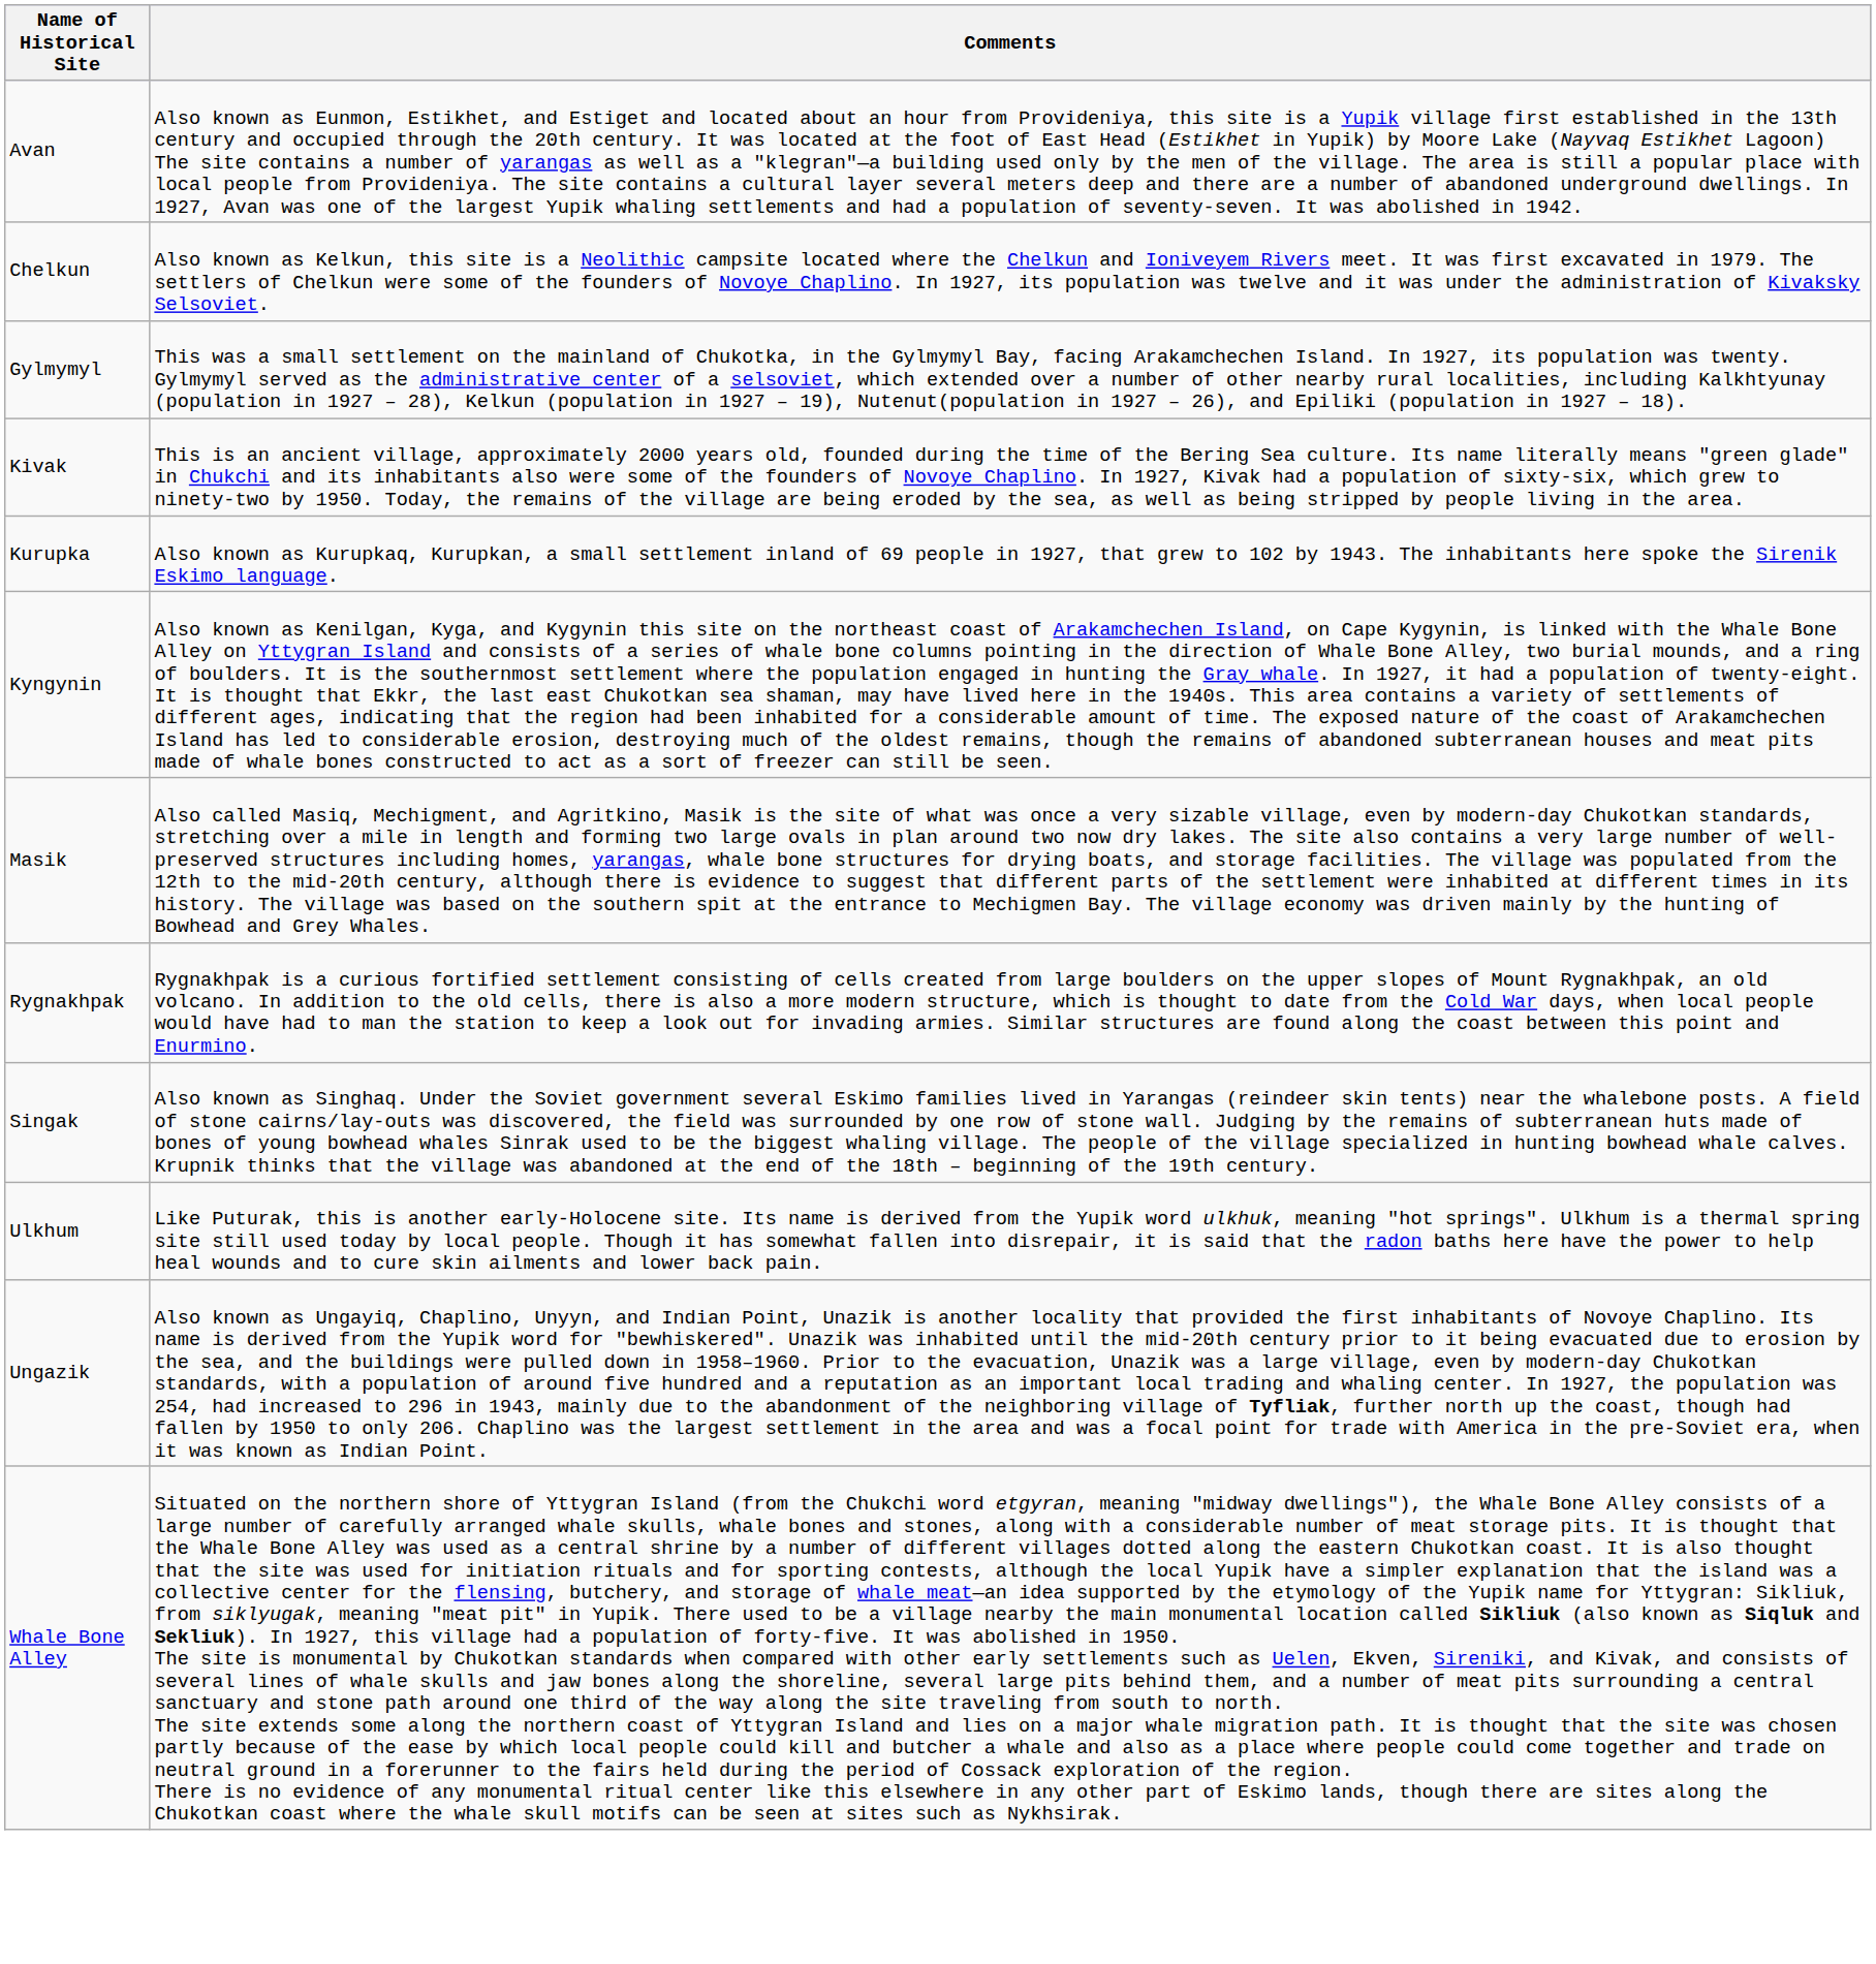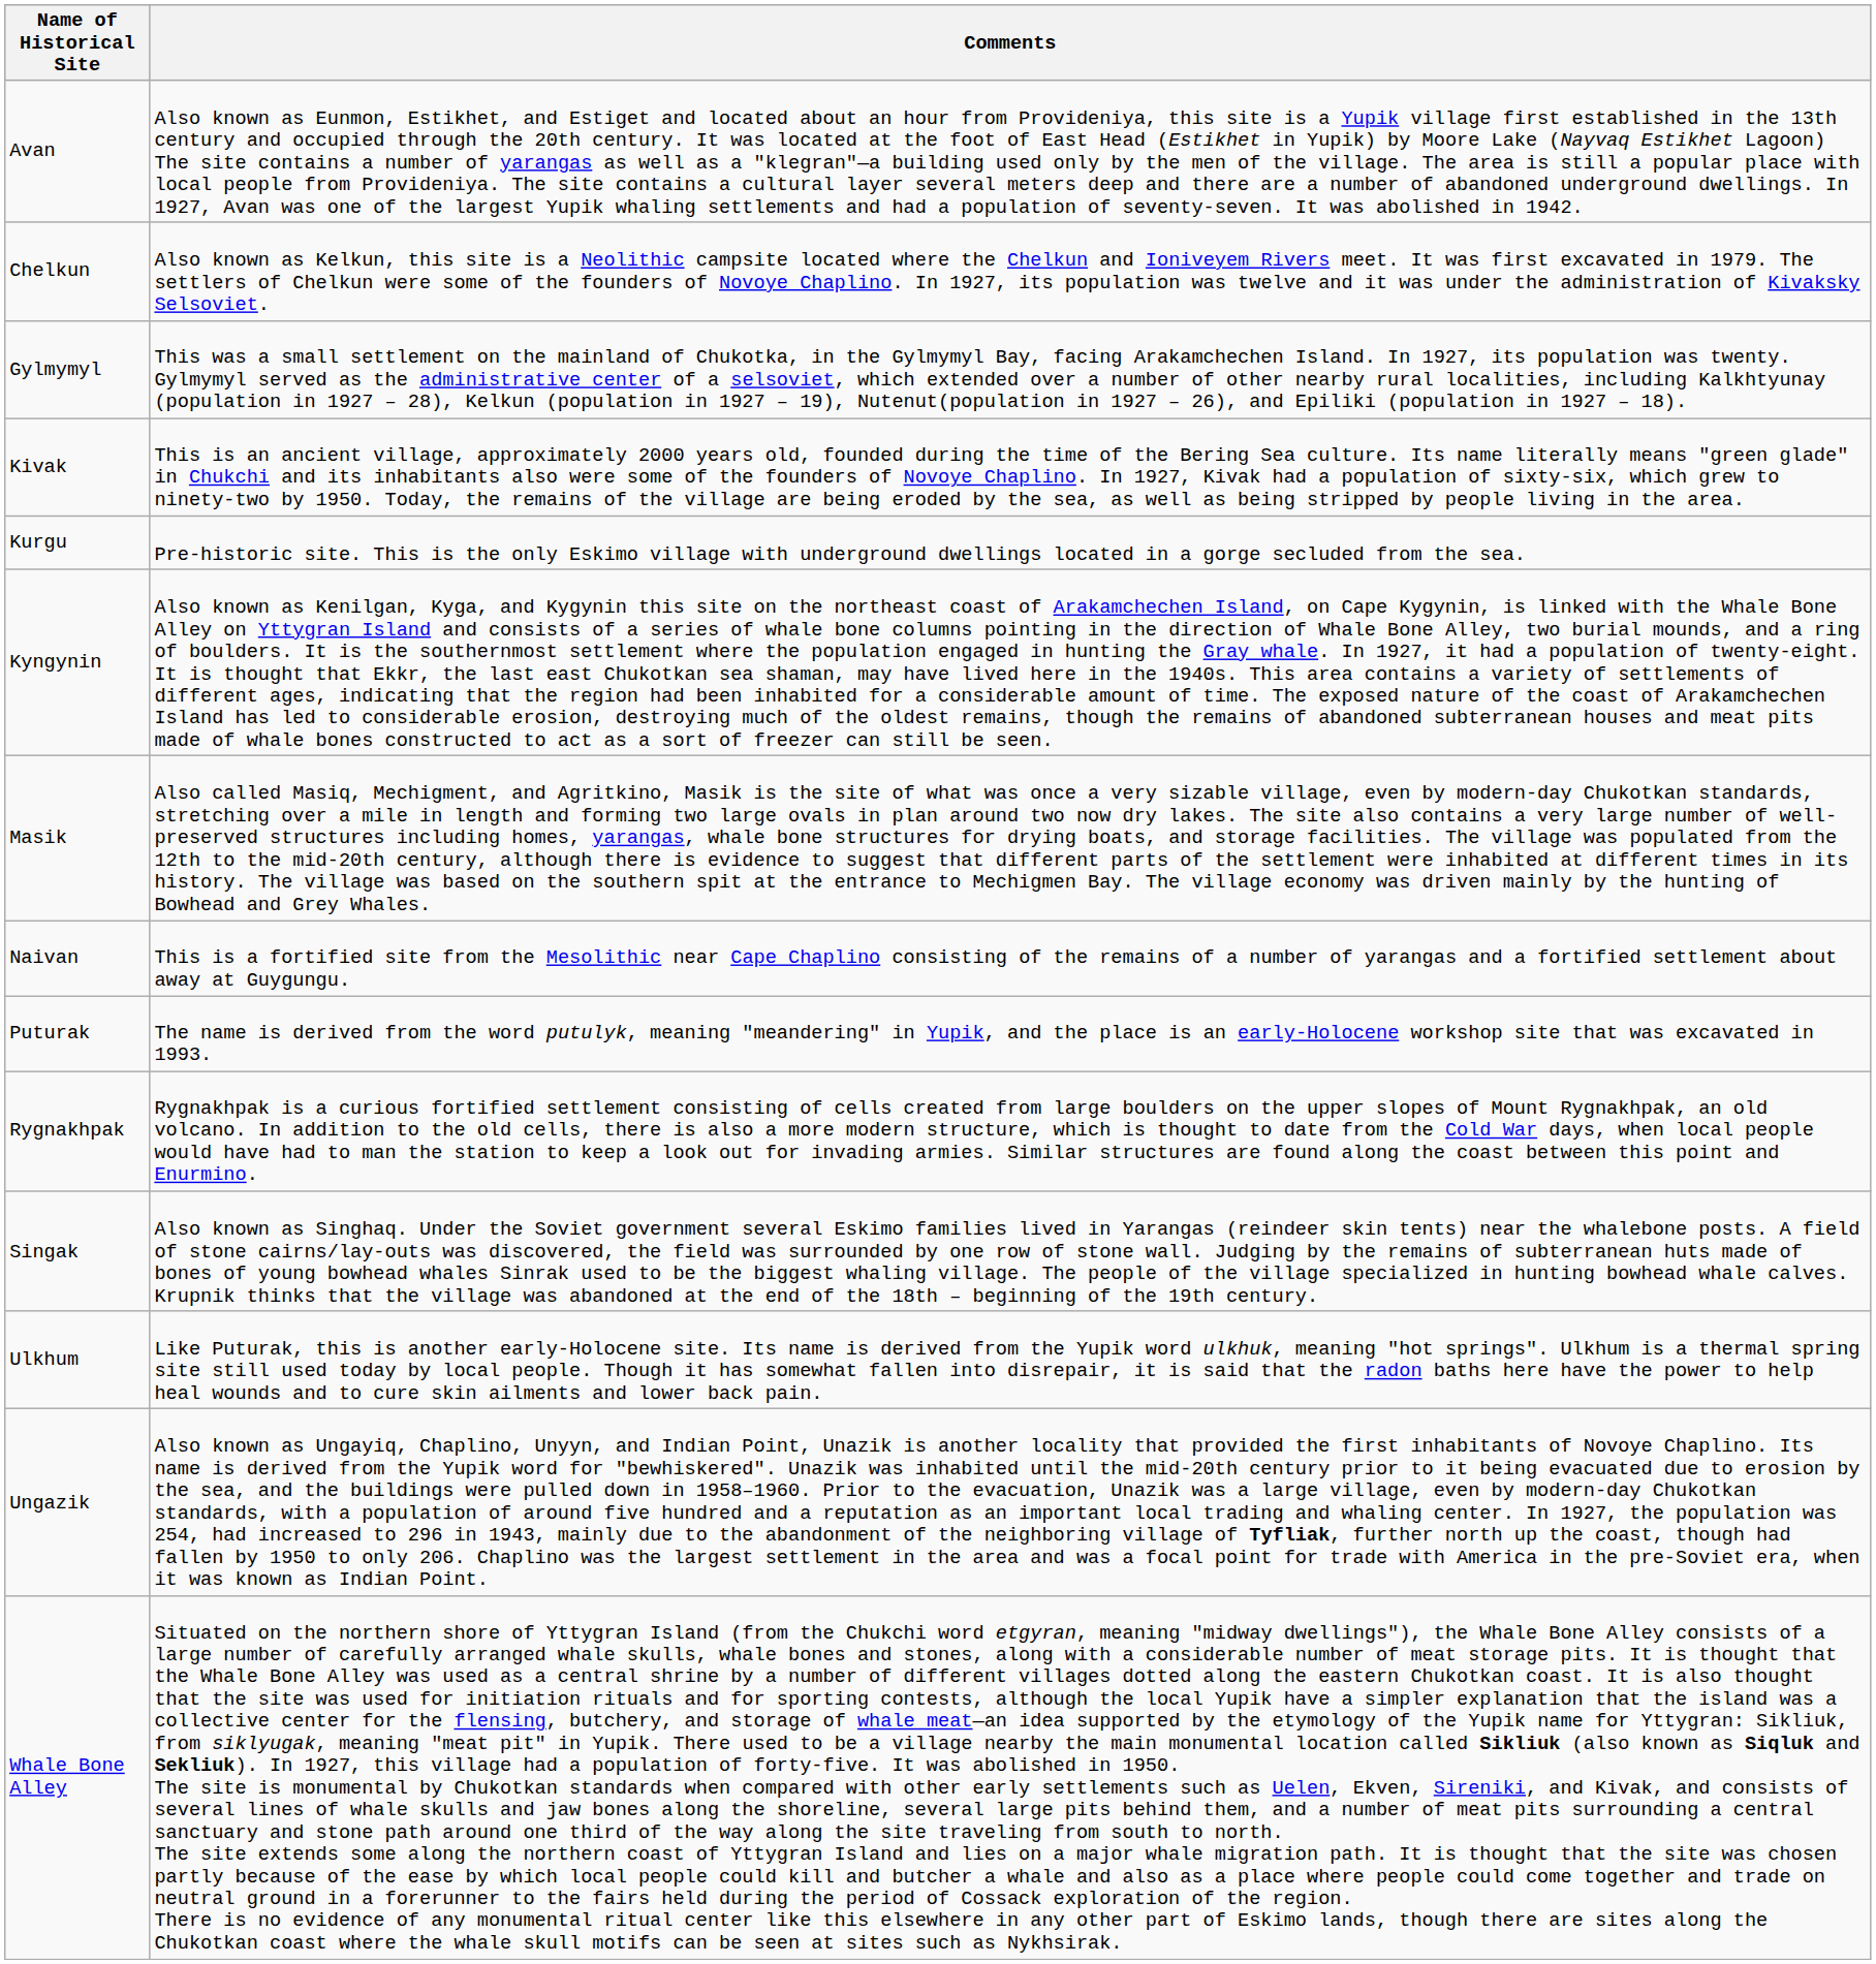+ row: Kurgu | Pre-historic site. This is the only Eskimo village with underground dwellings located in a gorge secluded from the sea.
- row: Kurupka | Also known as Kurupkaq, Kurupkan, a small settlement inland of 69 people in 1927, that grew to 102 by 1943. The inhabitants here spoke the Sirenik Eskimo language.
+ row: Naivan | This is a fortified site from the Mesolithic near Cape Chaplino consisting of the remains of a number of yarangas and a fortified settlement about away at Guygungu.
+ row: Puturak | The name is derived from the word putulyk, meaning "meandering" in Yupik, and the place is an early-Holocene workshop site that was excavated in 1993.
